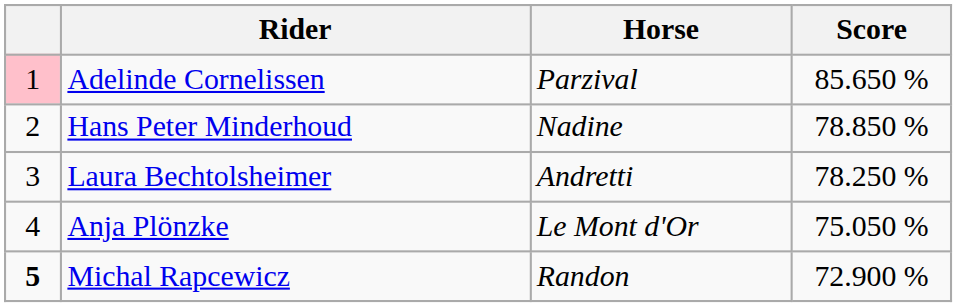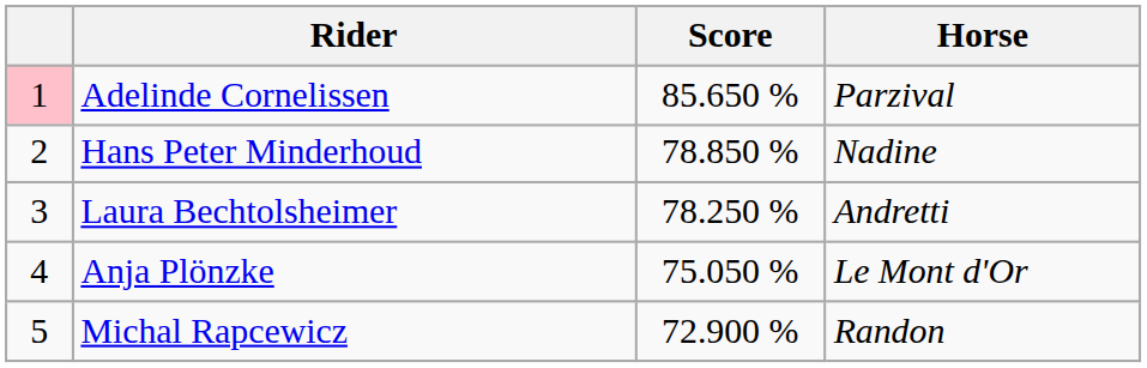columns swapped: Horse <-> Score
Michal Rapcewicz | column 1: bold -> normal
